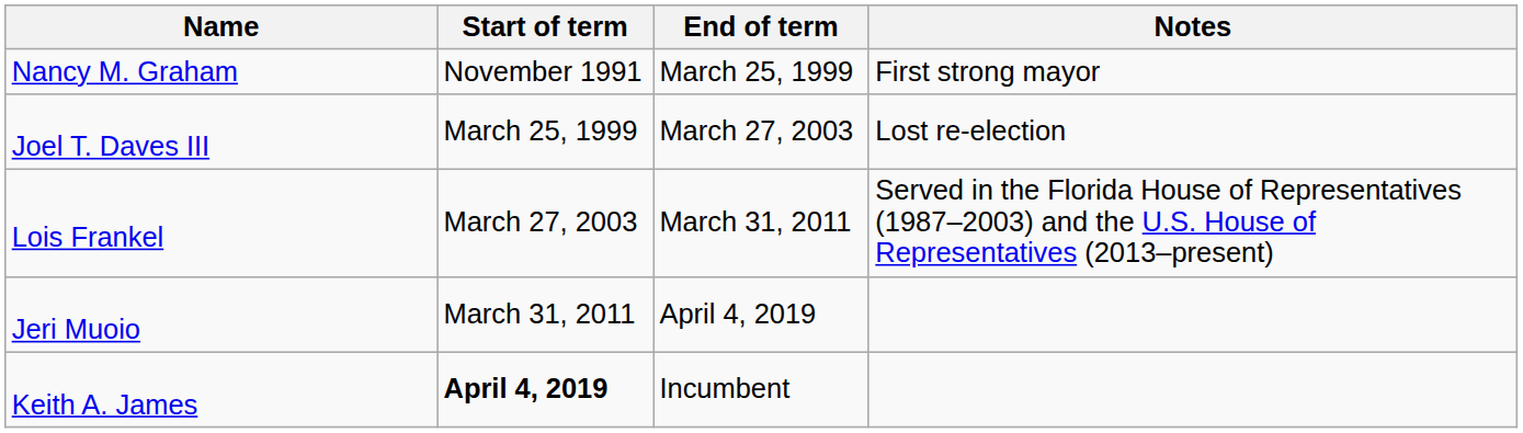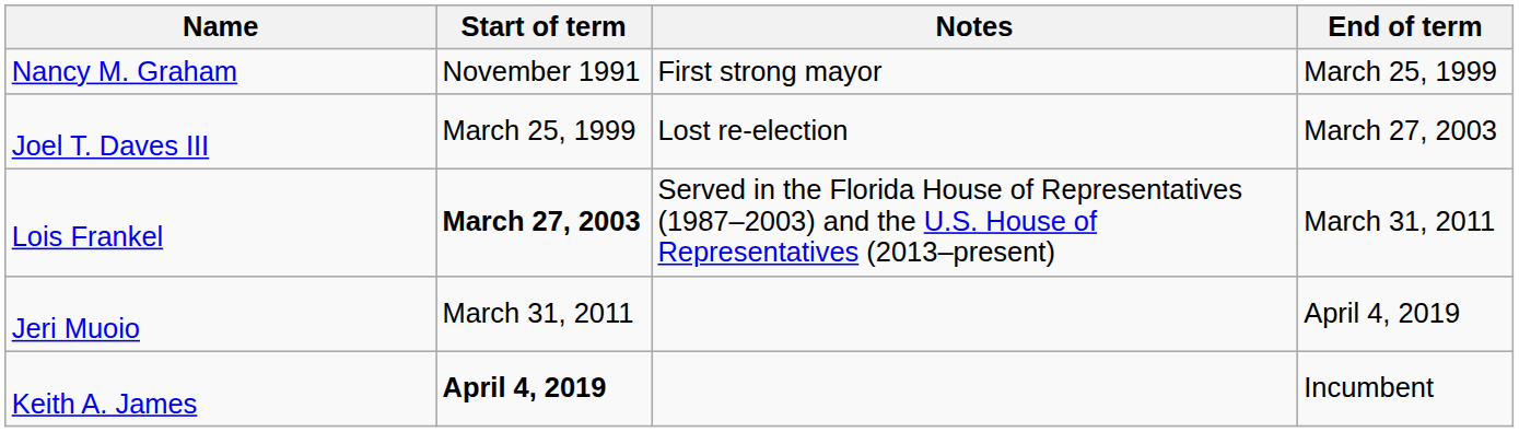columns swapped: End of term <-> Notes
Lois Frankel | Start of term: normal -> bold
